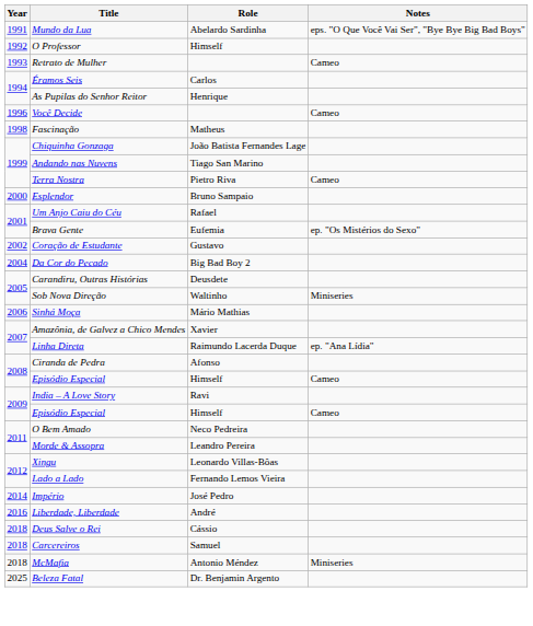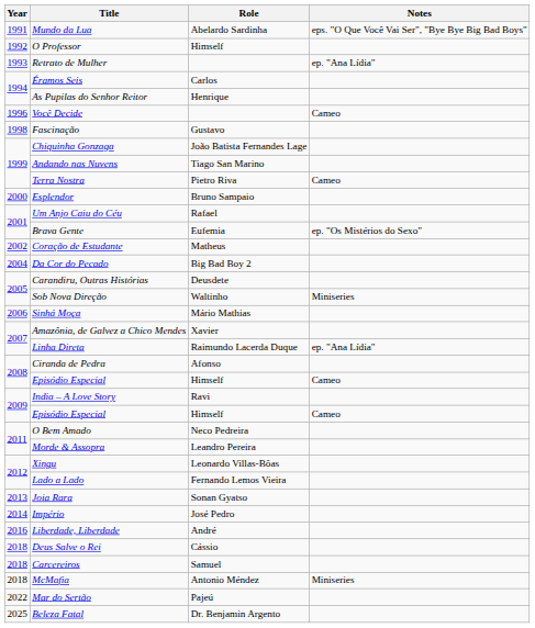Retrato de Mulher | Notes: Cameo -> ep. "Ana Lídia"
Fascinação | Role: Matheus -> Gustavo
Coração de Estudante | Role: Gustavo -> Matheus
+ row: 2013 | Joia Rara | Sonan Gyatso
+ row: 2022 | Mar do Sertão | Pajeú
